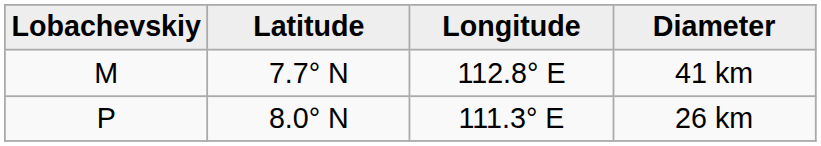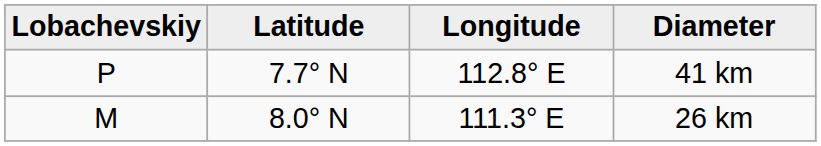41 km | Lobachevskiy: M -> P
26 km | Lobachevskiy: P -> M
